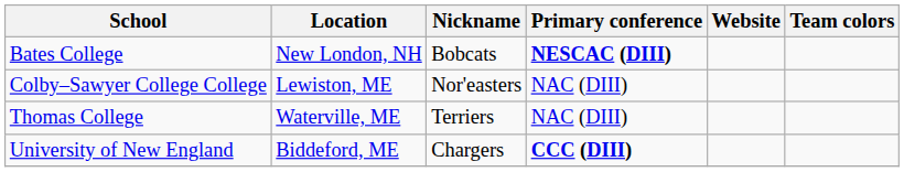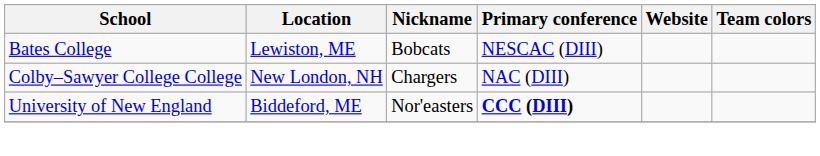Bates College | Location: New London, NH -> Lewiston, ME
Bates College | Primary conference: bold -> normal
Colby–Sawyer College College | Location: Lewiston, ME -> New London, NH
Colby–Sawyer College College | Nickname: Nor'easters -> Chargers
- row: Thomas College | Waterville, ME | Terriers | NAC (DIII)
University of New England | Nickname: Chargers -> Nor'easters
